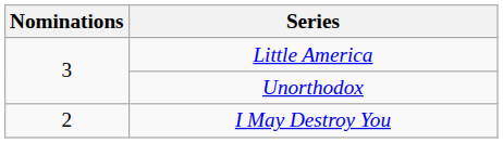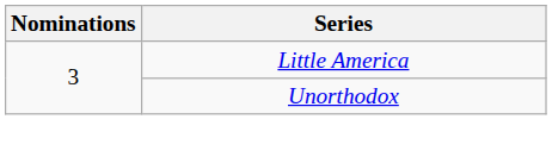- row: 2 | I May Destroy You
